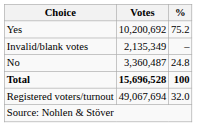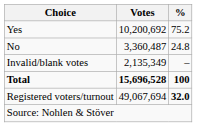rows swapped: No <-> Invalid/blank votes
Registered voters/turnout | %: normal -> bold
